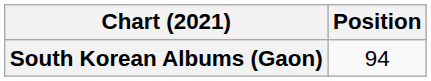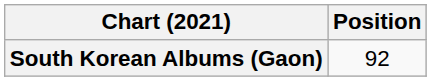South Korean Albums (Gaon) | Position: 94 -> 92
